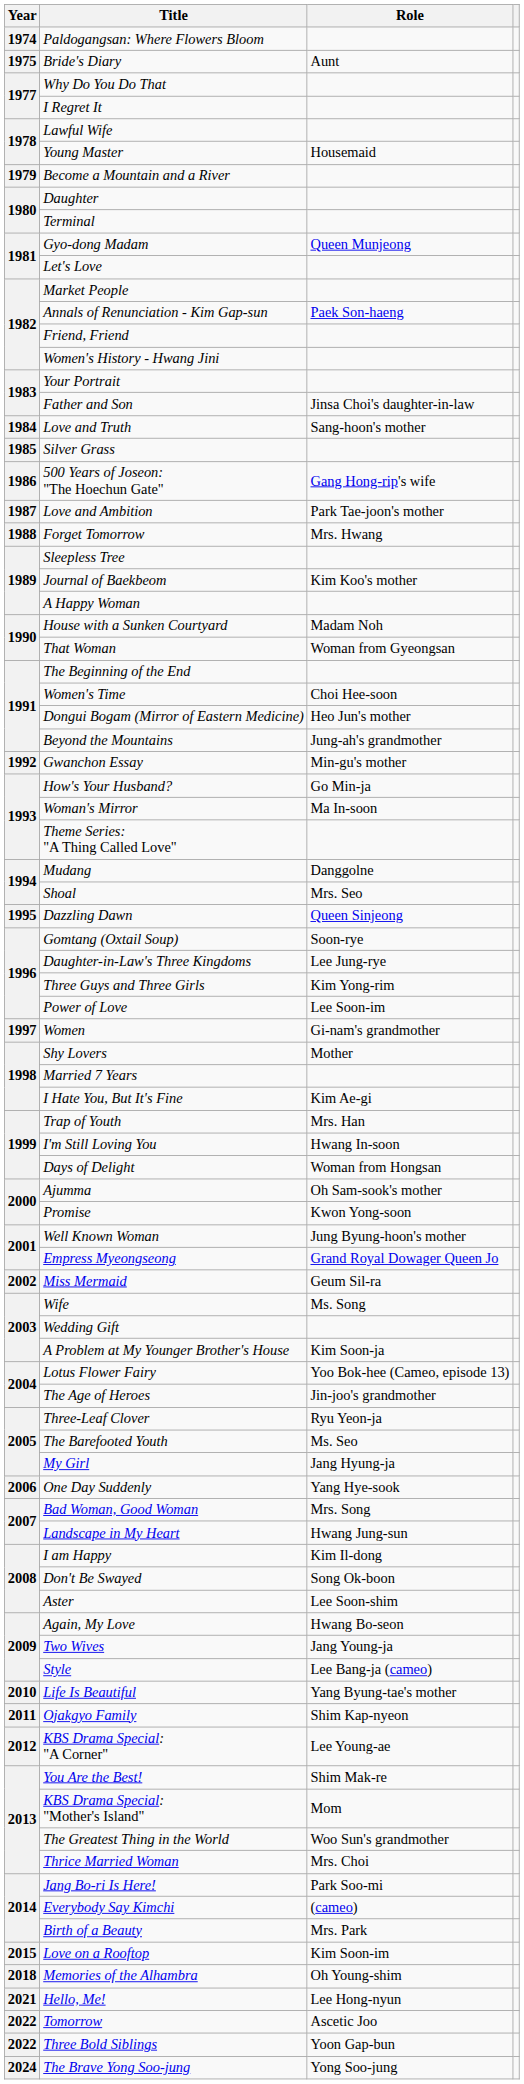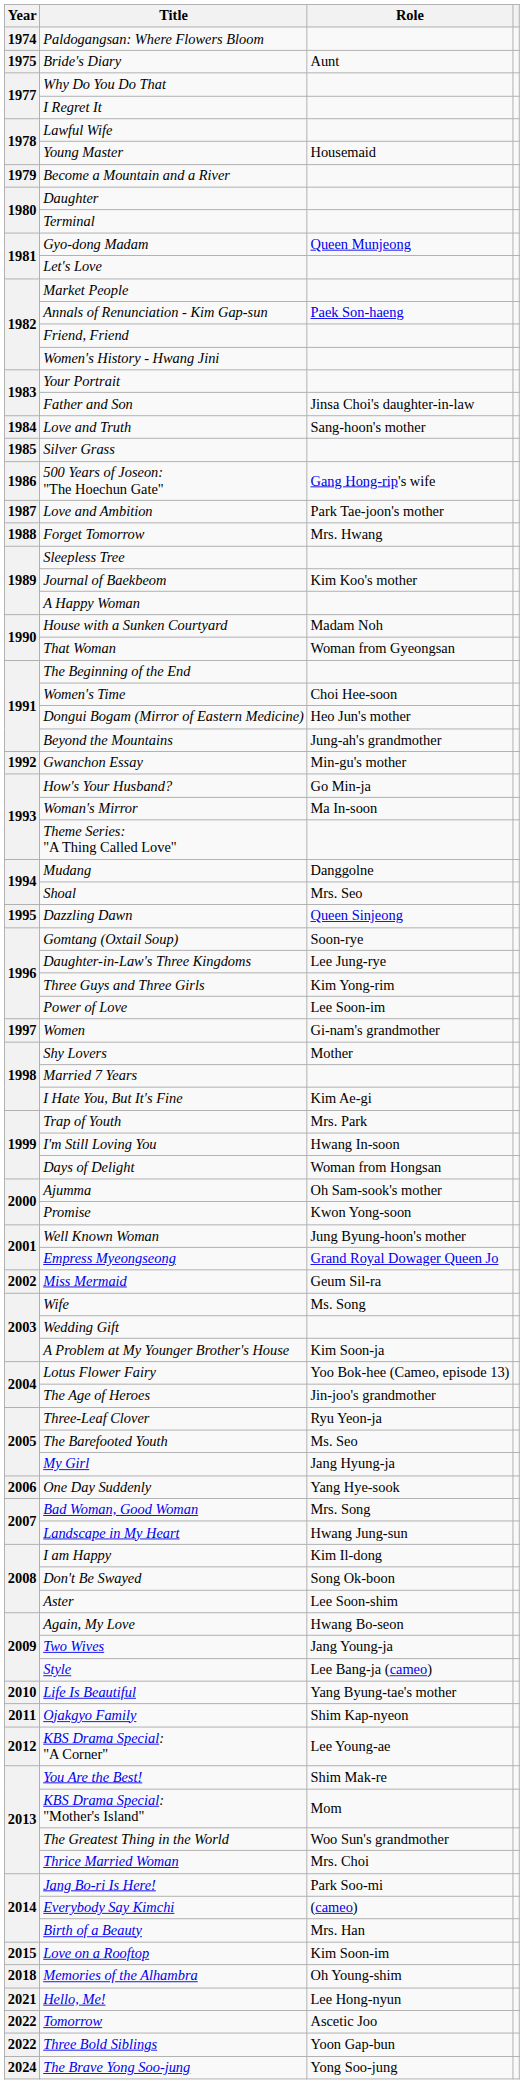Trap of Youth | Role: Mrs. Han -> Mrs. Park
Birth of a Beauty | Role: Mrs. Park -> Mrs. Han
